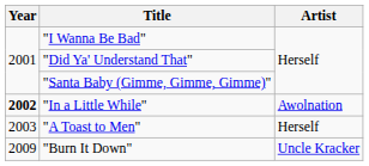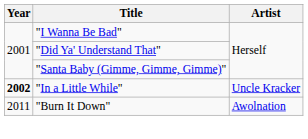"In a Little While" | Artist: Awolnation -> Uncle Kracker
- row: 2003 | "A Toast to Men" | Herself
"Burn It Down" | Year: 2009 -> 2011
"Burn It Down" | Artist: Uncle Kracker -> Awolnation
